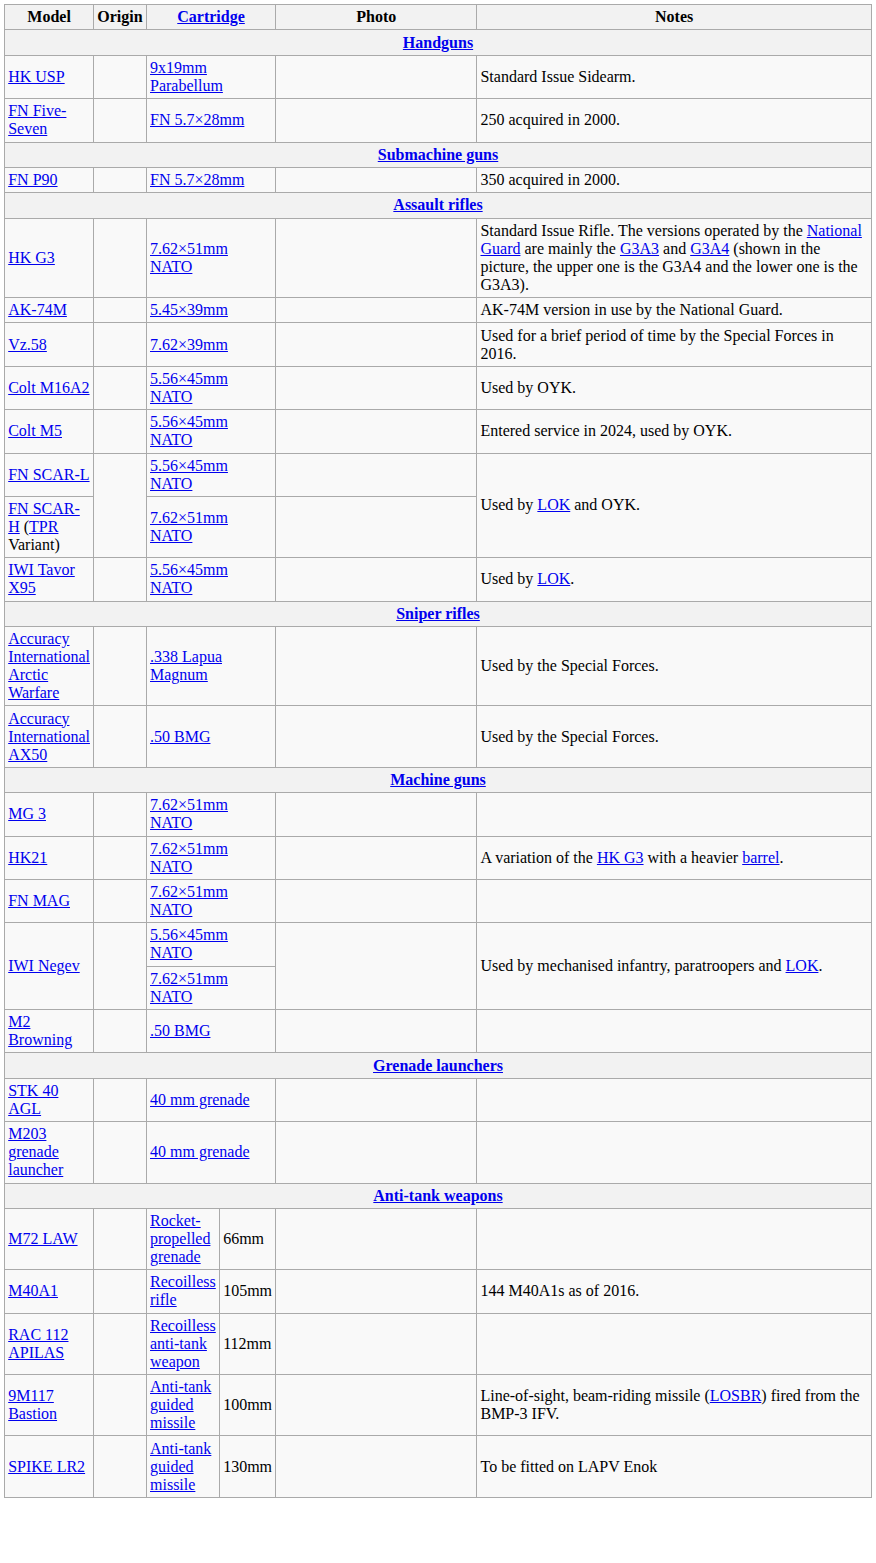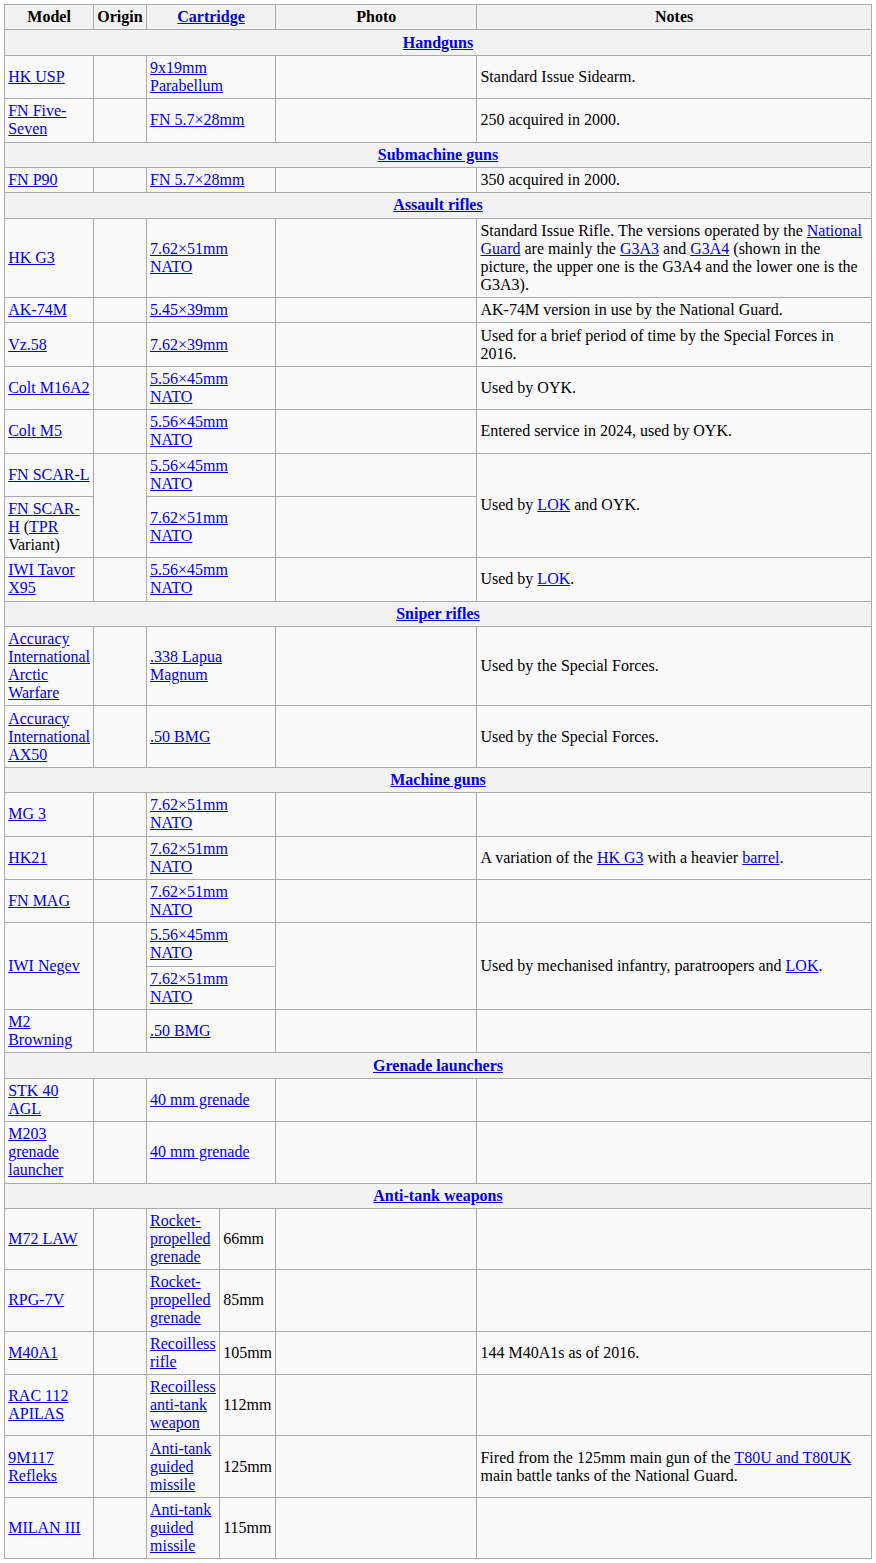+ row: RPG-7V | Rocket-propelled grenade | 85mm
- row: 9M117 Bastion | Anti-tank guided missile | 100mm | Line-of-sight, beam-riding missile (LOSBR) fired from the BMP-3 IFV.
+ row: 9M117 Refleks | Anti-tank guided missile | 125mm | Fired from the 125mm main gun of the T80U and T80UK main battle tanks of the National Guard.
+ row: MILAN III | Anti-tank guided missile | 115mm
- row: SPIKE LR2 | Anti-tank guided missile | 130mm | To be fitted on LAPV Enok
